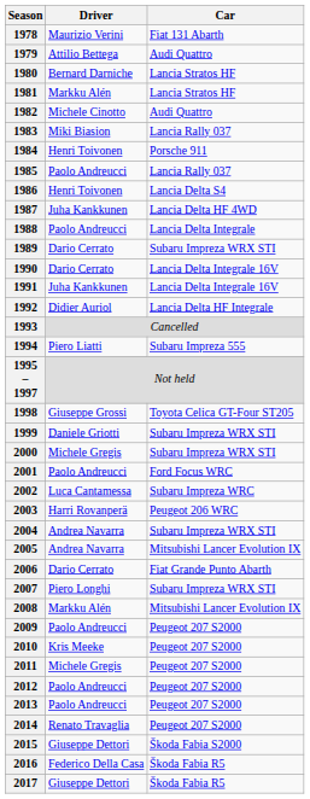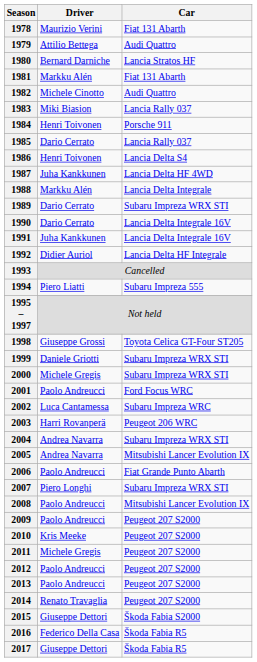1981 | Car: Lancia Stratos HF -> Fiat 131 Abarth
1985 | Driver: Paolo Andreucci -> Dario Cerrato
1988 | Driver: Paolo Andreucci -> Markku Alén
2006 | Driver: Dario Cerrato -> Paolo Andreucci
2008 | Driver: Markku Alén -> Paolo Andreucci
